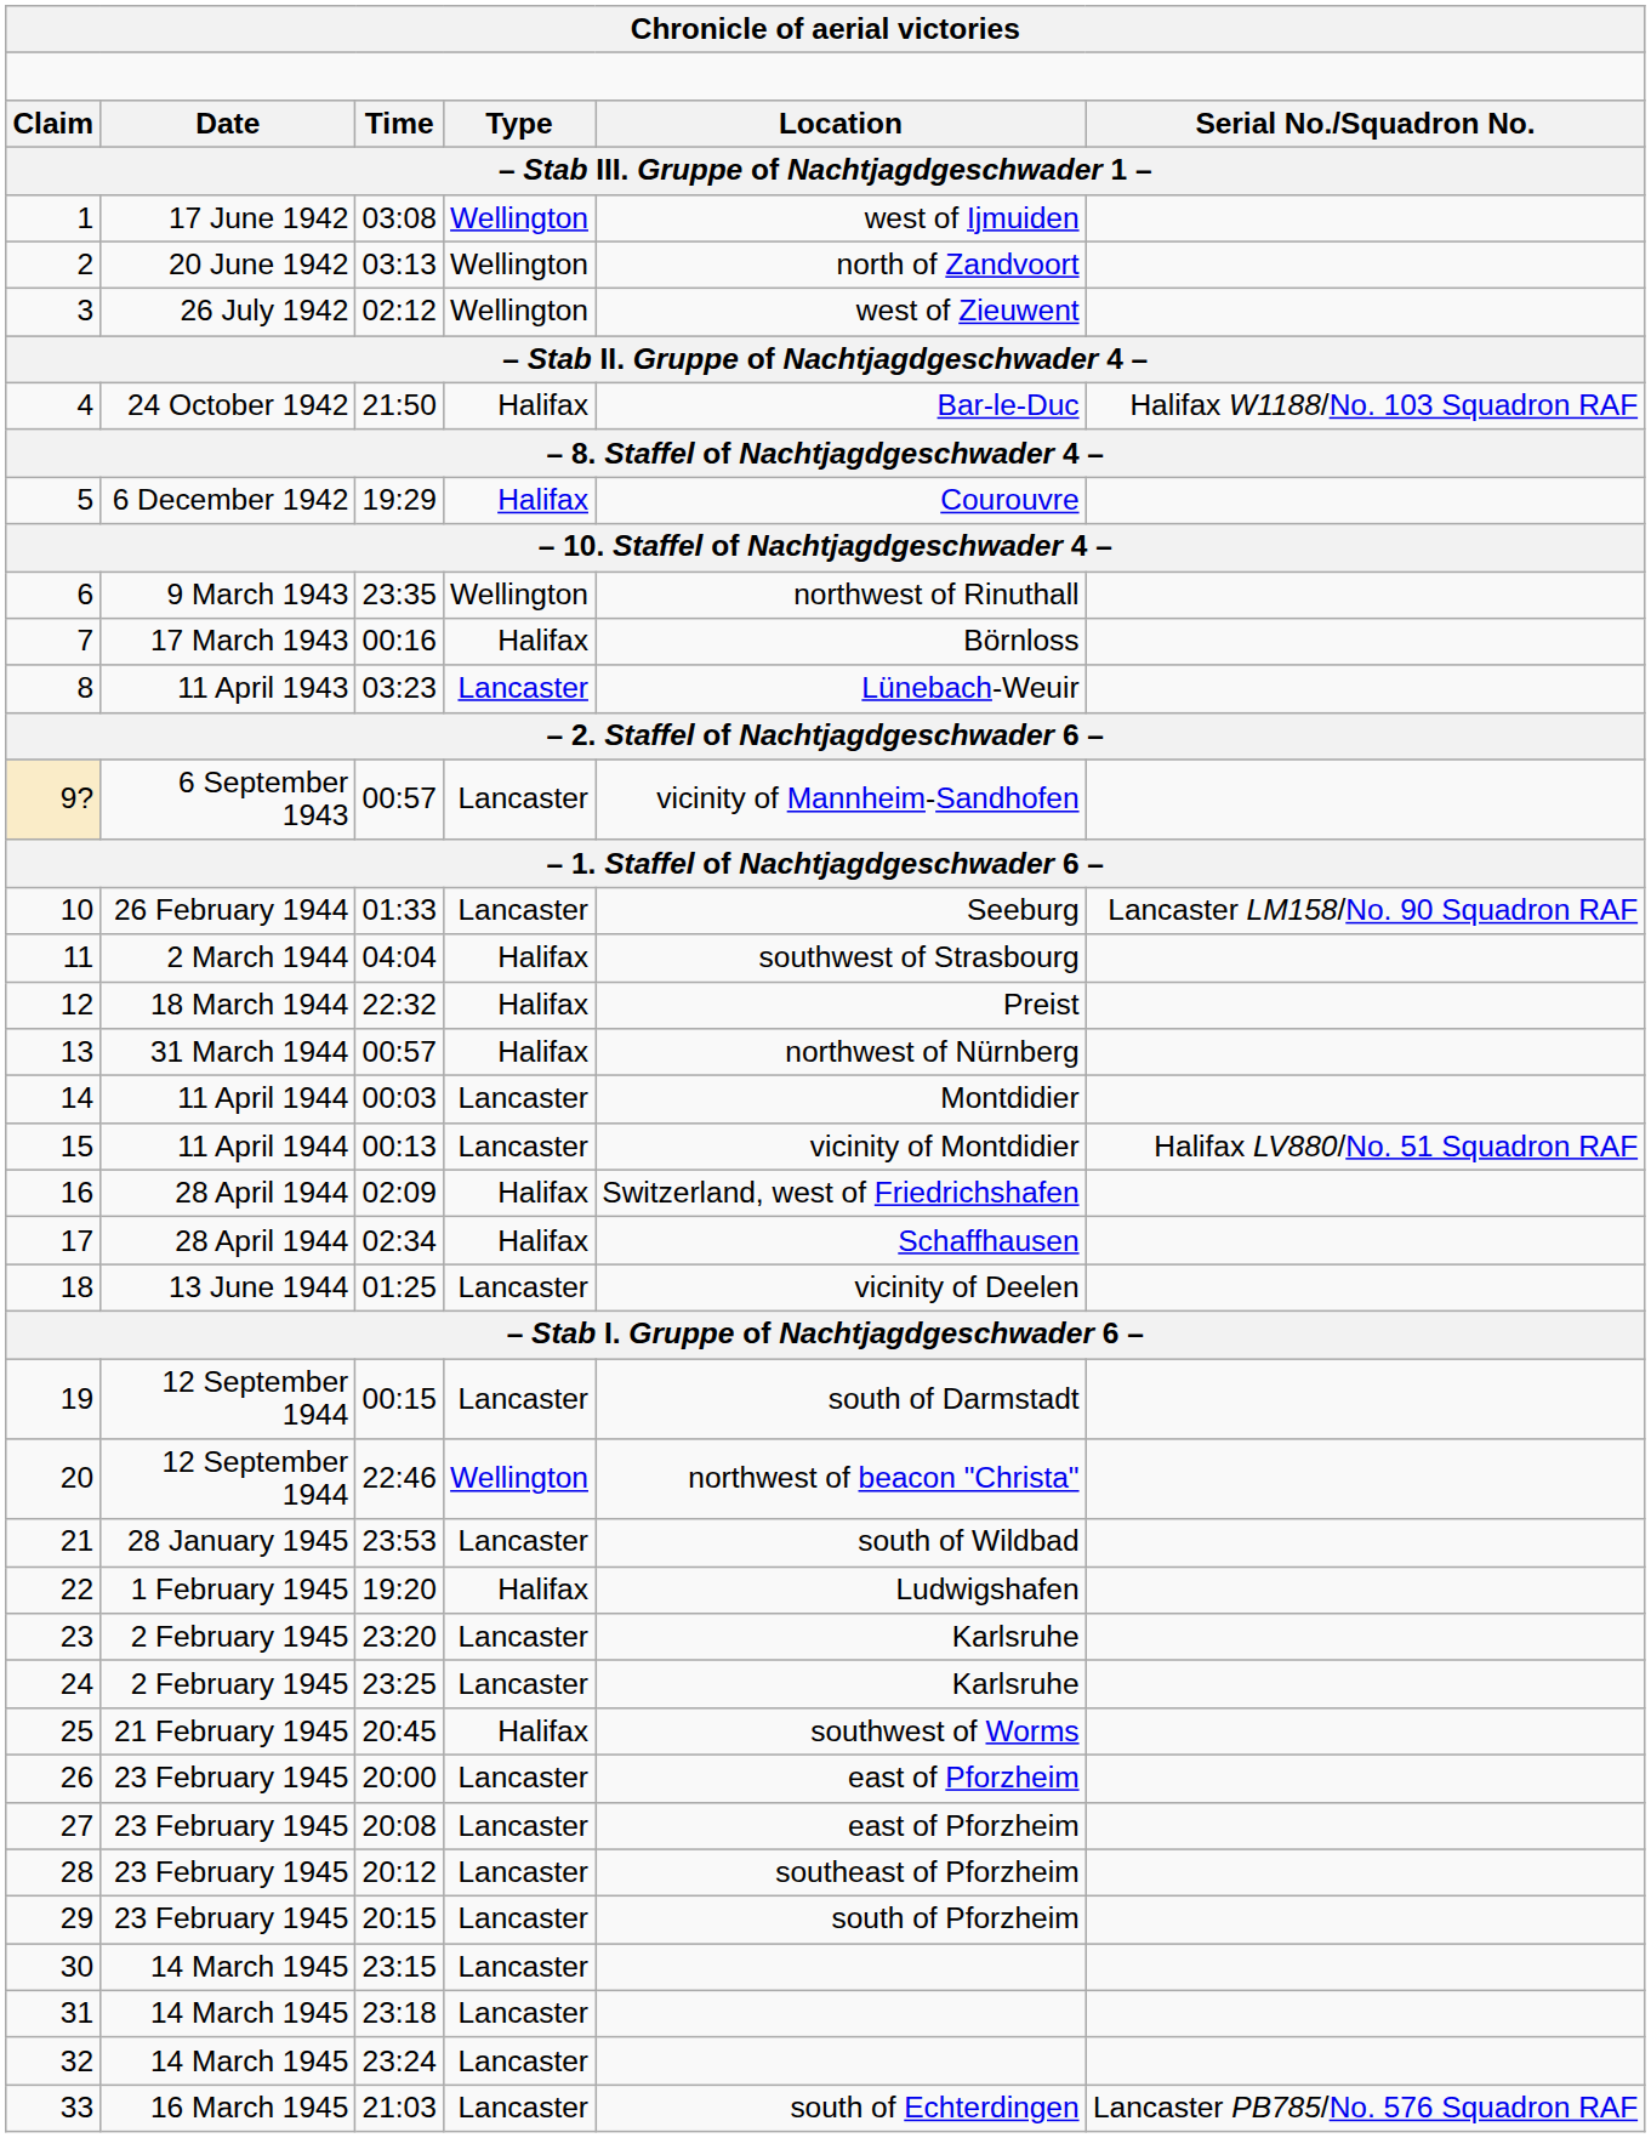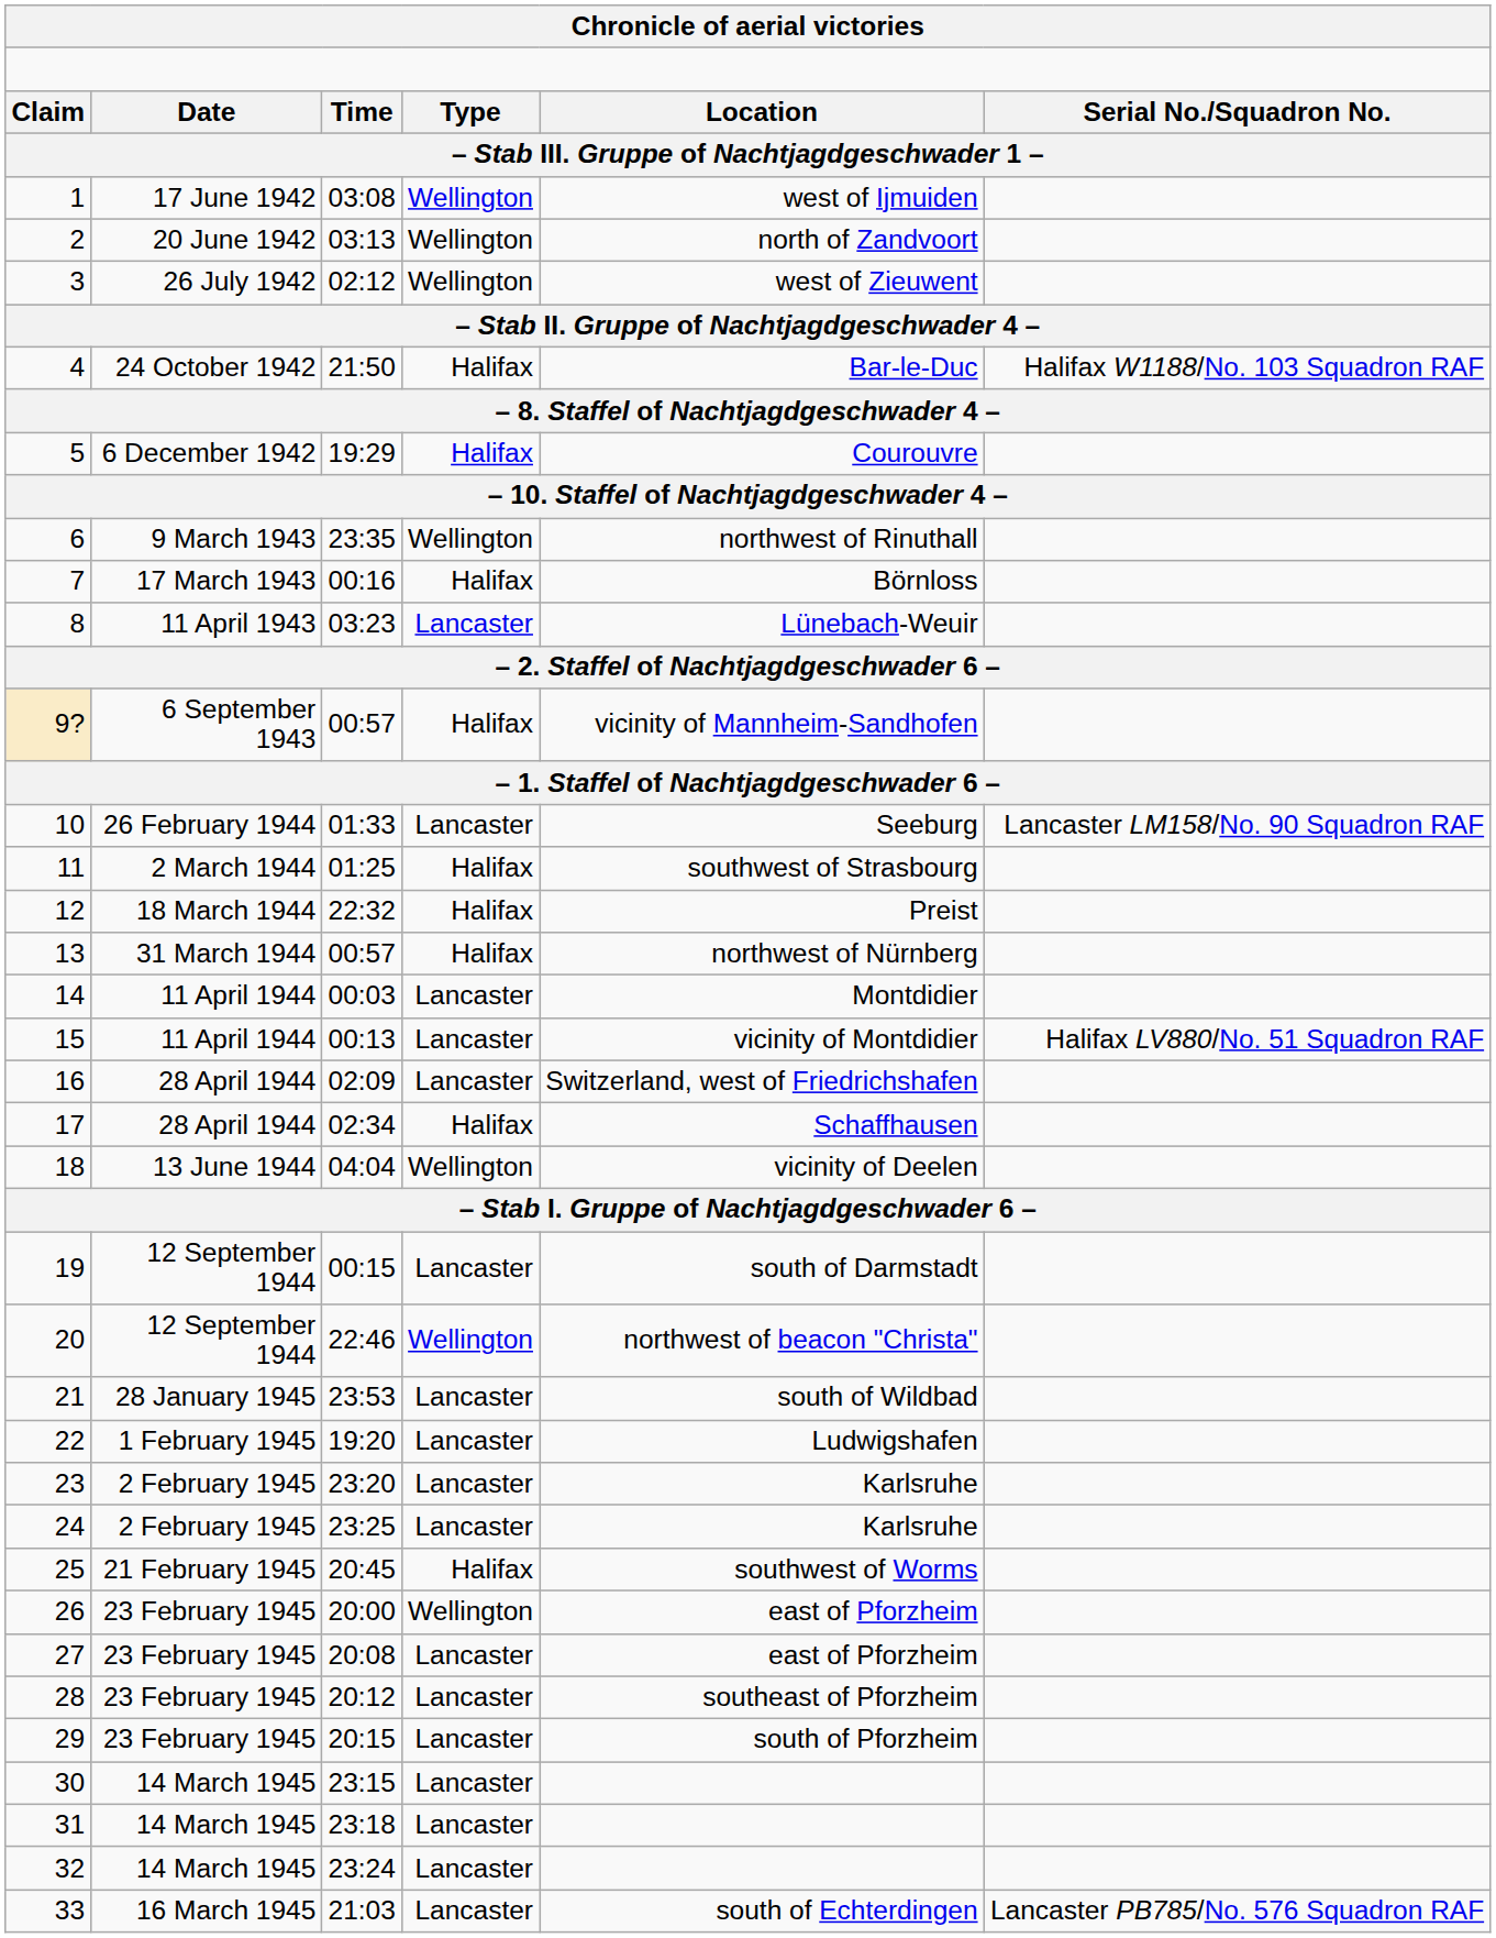9? | column 4: Lancaster -> Halifax
11 | column 3: 04:04 -> 01:25
16 | column 4: Halifax -> Lancaster
18 | column 3: 01:25 -> 04:04
18 | column 4: Lancaster -> Wellington
22 | column 4: Halifax -> Lancaster
26 | column 4: Lancaster -> Wellington
